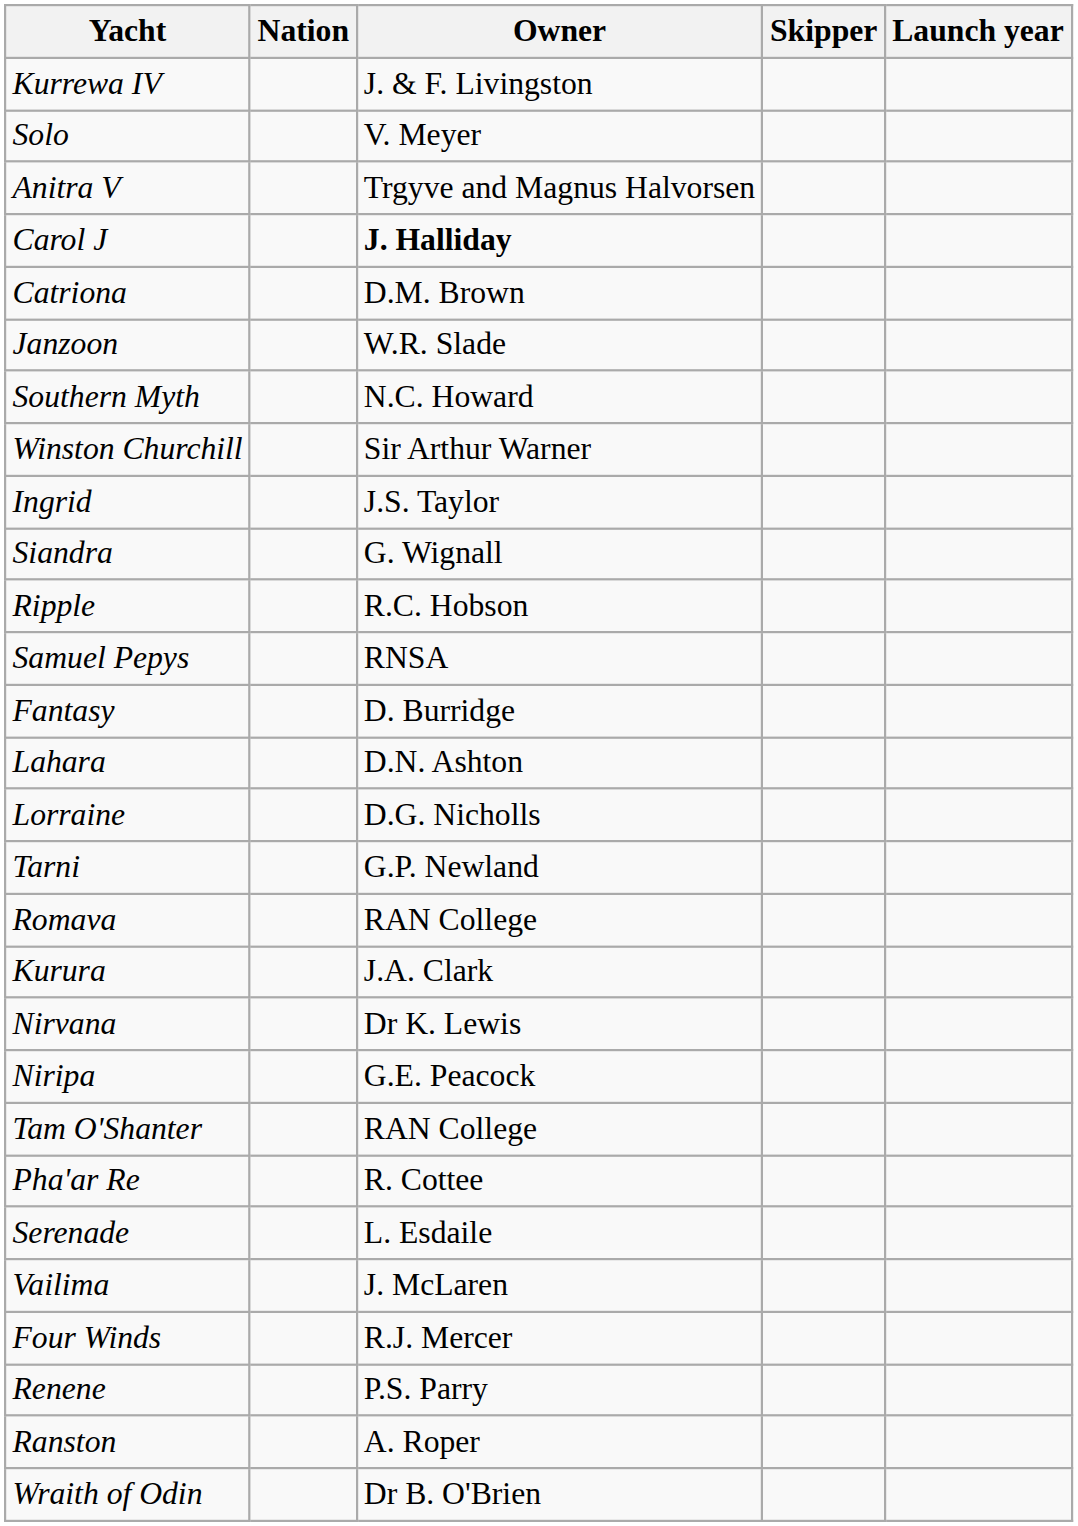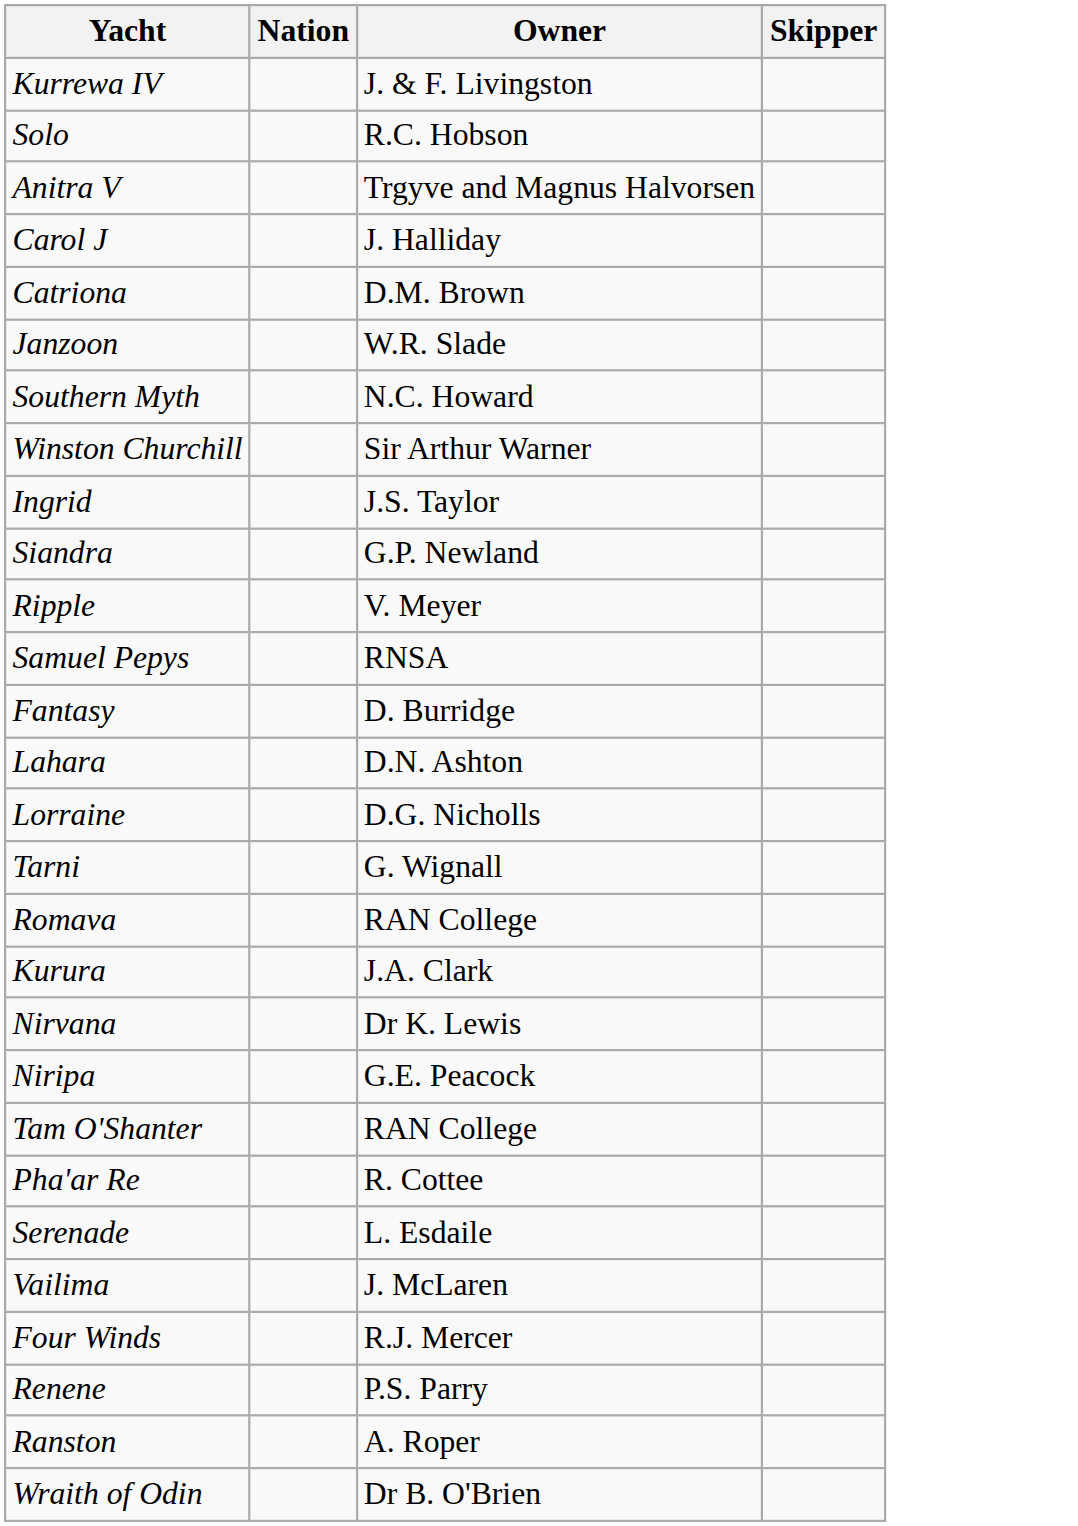- column: Launch year
Solo | Owner: V. Meyer -> R.C. Hobson
Carol J | Owner: bold -> normal
Siandra | Owner: G. Wignall -> G.P. Newland
Ripple | Owner: R.C. Hobson -> V. Meyer
Tarni | Owner: G.P. Newland -> G. Wignall
